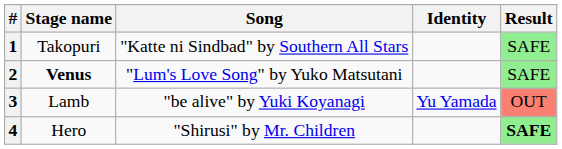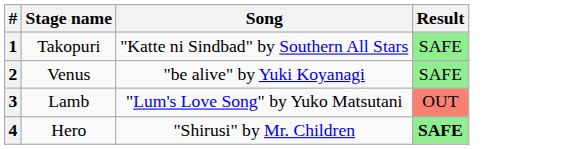- column: Identity | Yu Yamada
2 | Stage name: bold -> normal
2 | Song: "Lum's Love Song" by Yuko Matsutani -> "be alive" by Yuki Koyanagi
3 | Song: "be alive" by Yuki Koyanagi -> "Lum's Love Song" by Yuko Matsutani
